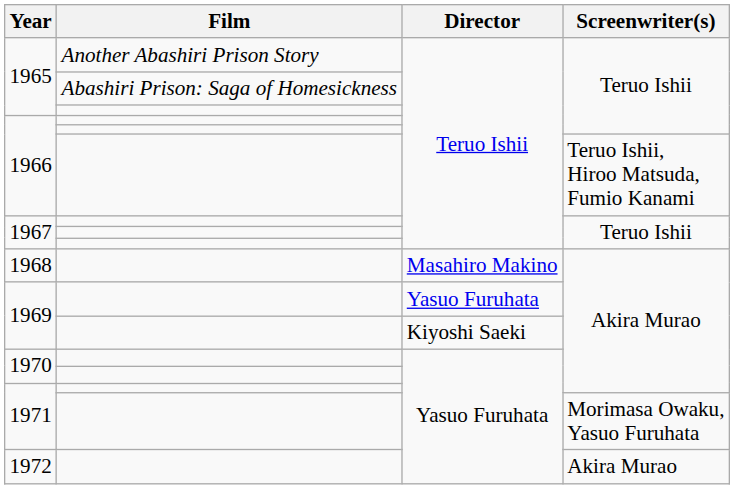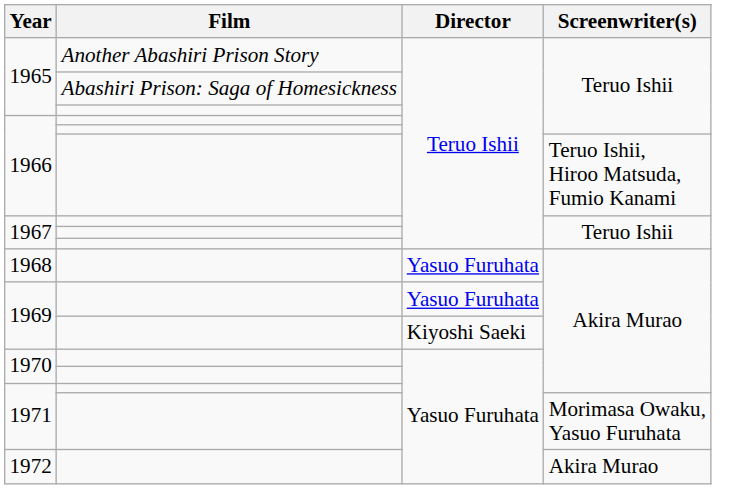1968 | Director: Masahiro Makino -> Yasuo Furuhata
